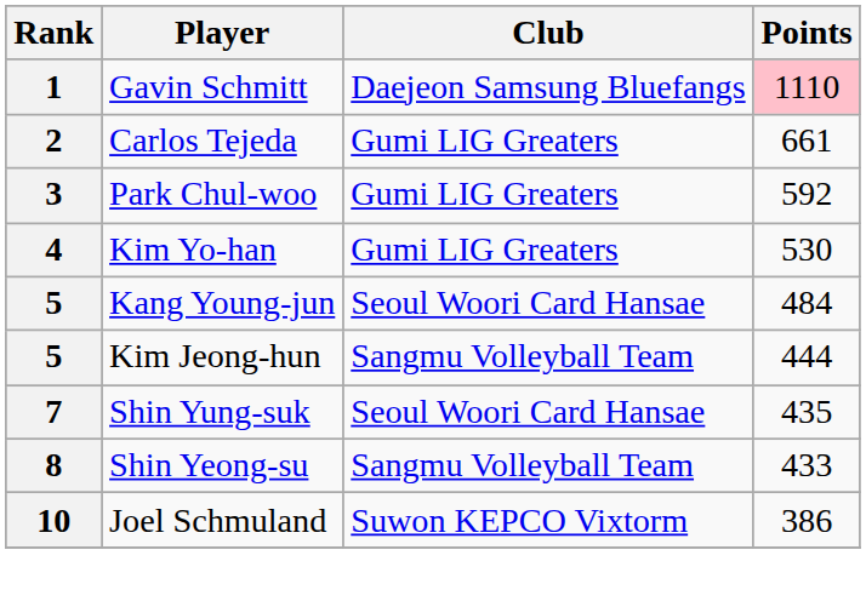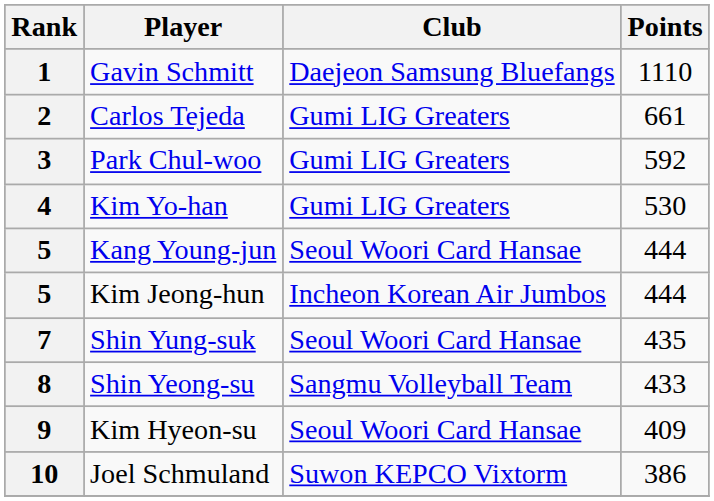1 | Points: pink background -> no background
5 / Kang Young-jun | Points: 484 -> 444
5 / Kim Jeong-hun | Club: Sangmu Volleyball Team -> Incheon Korean Air Jumbos
+ row: 9 | Kim Hyeon-su | Seoul Woori Card Hansae | 409
